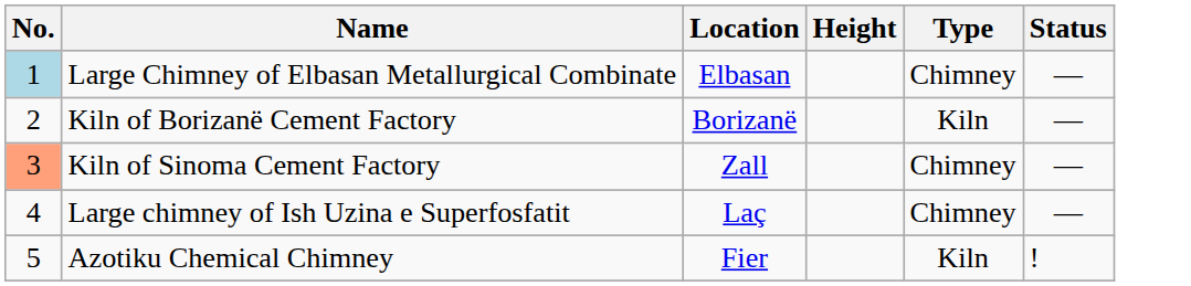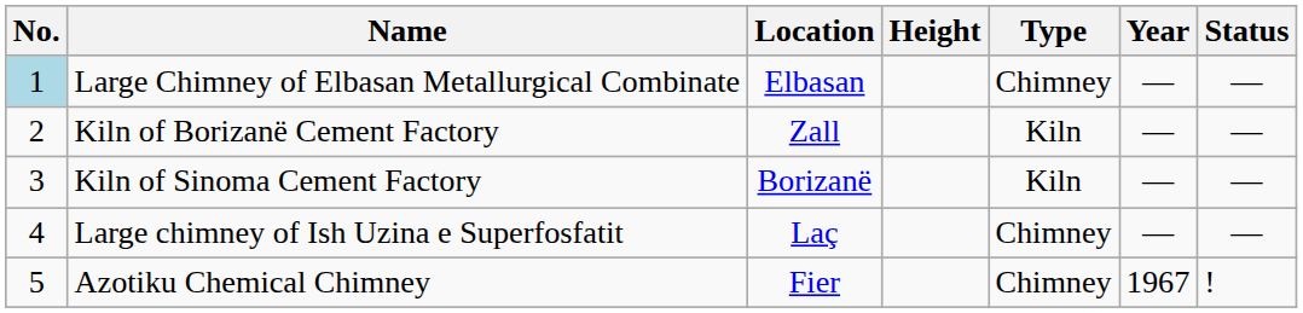+ column: Year | — | — | — | — | 1967
Kiln of Borizanë Cement Factory | Location: Borizanë -> Zall
Kiln of Sinoma Cement Factory | No.: lightsalmon background -> no background
Kiln of Sinoma Cement Factory | Location: Zall -> Borizanë
Kiln of Sinoma Cement Factory | Type: Chimney -> Kiln
Azotiku Chemical Chimney | Type: Kiln -> Chimney
